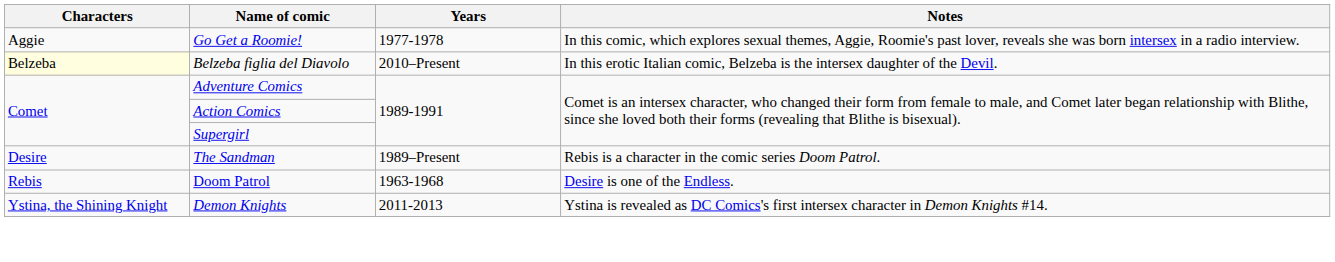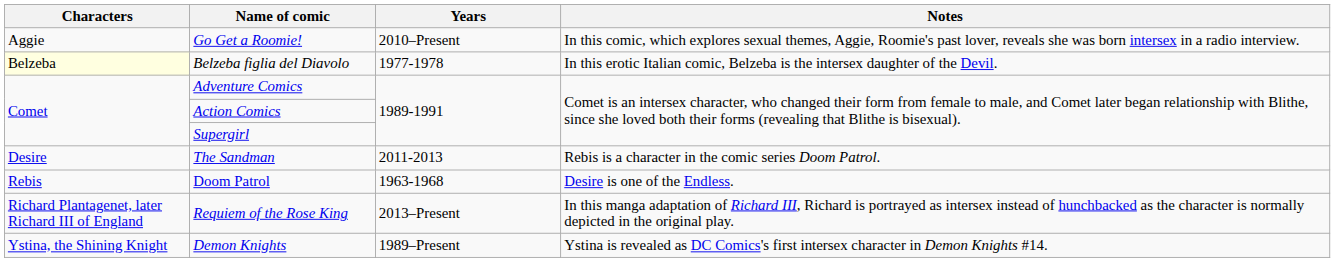Go Get a Roomie! | Years: 1977-1978 -> 2010–Present
Belzeba figlia del Diavolo | Years: 2010–Present -> 1977-1978
The Sandman | Years: 1989–Present -> 2011-2013
+ row: Richard Plantagenet, later Richard III of England | Requiem of the Rose King | 2013–Present | In this manga adaptation of Richard III, Richard is portrayed as intersex instead of hunchbacked as the character is normally depicted in the original play.
Demon Knights | Years: 2011-2013 -> 1989–Present
